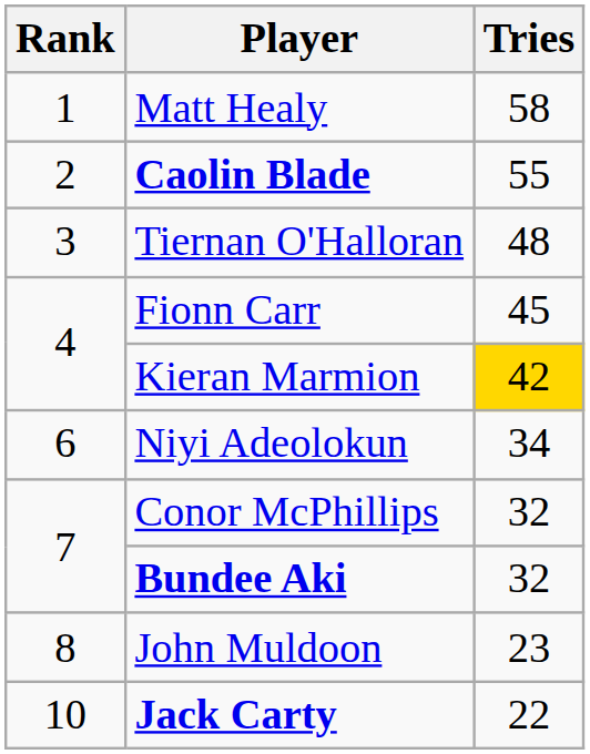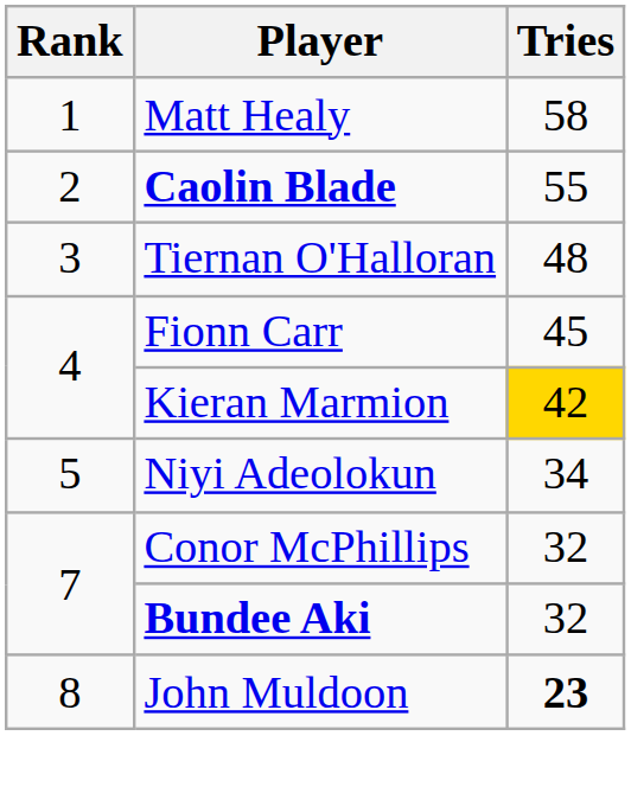Niyi Adeolokun | Rank: 6 -> 5
John Muldoon | Tries: normal -> bold
- row: 10 | Jack Carty | 22
